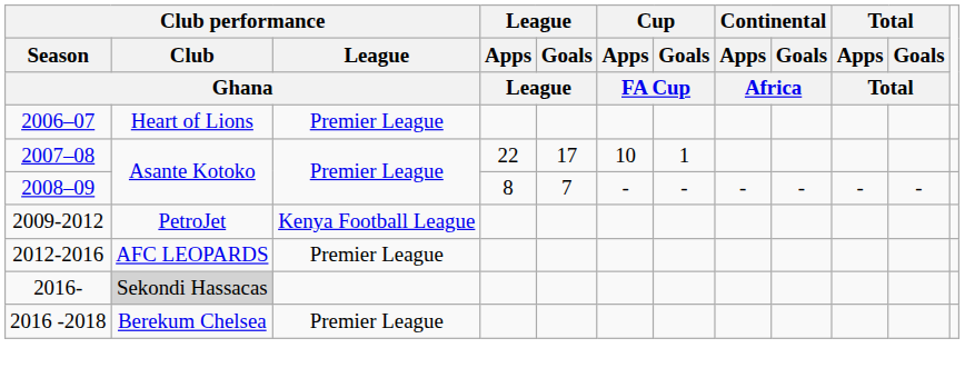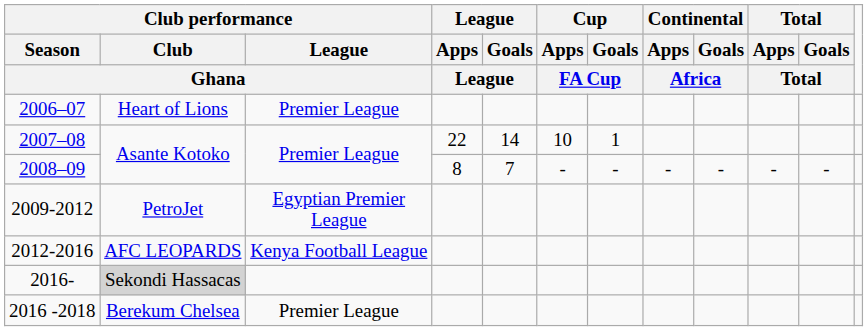2007–08 | League / Goals / League: 17 -> 14
2009-2012 | Club performance / League / Ghana: Kenya Football League -> Egyptian Premier League
2012-2016 | Club performance / League / Ghana: Premier League -> Kenya Football League
